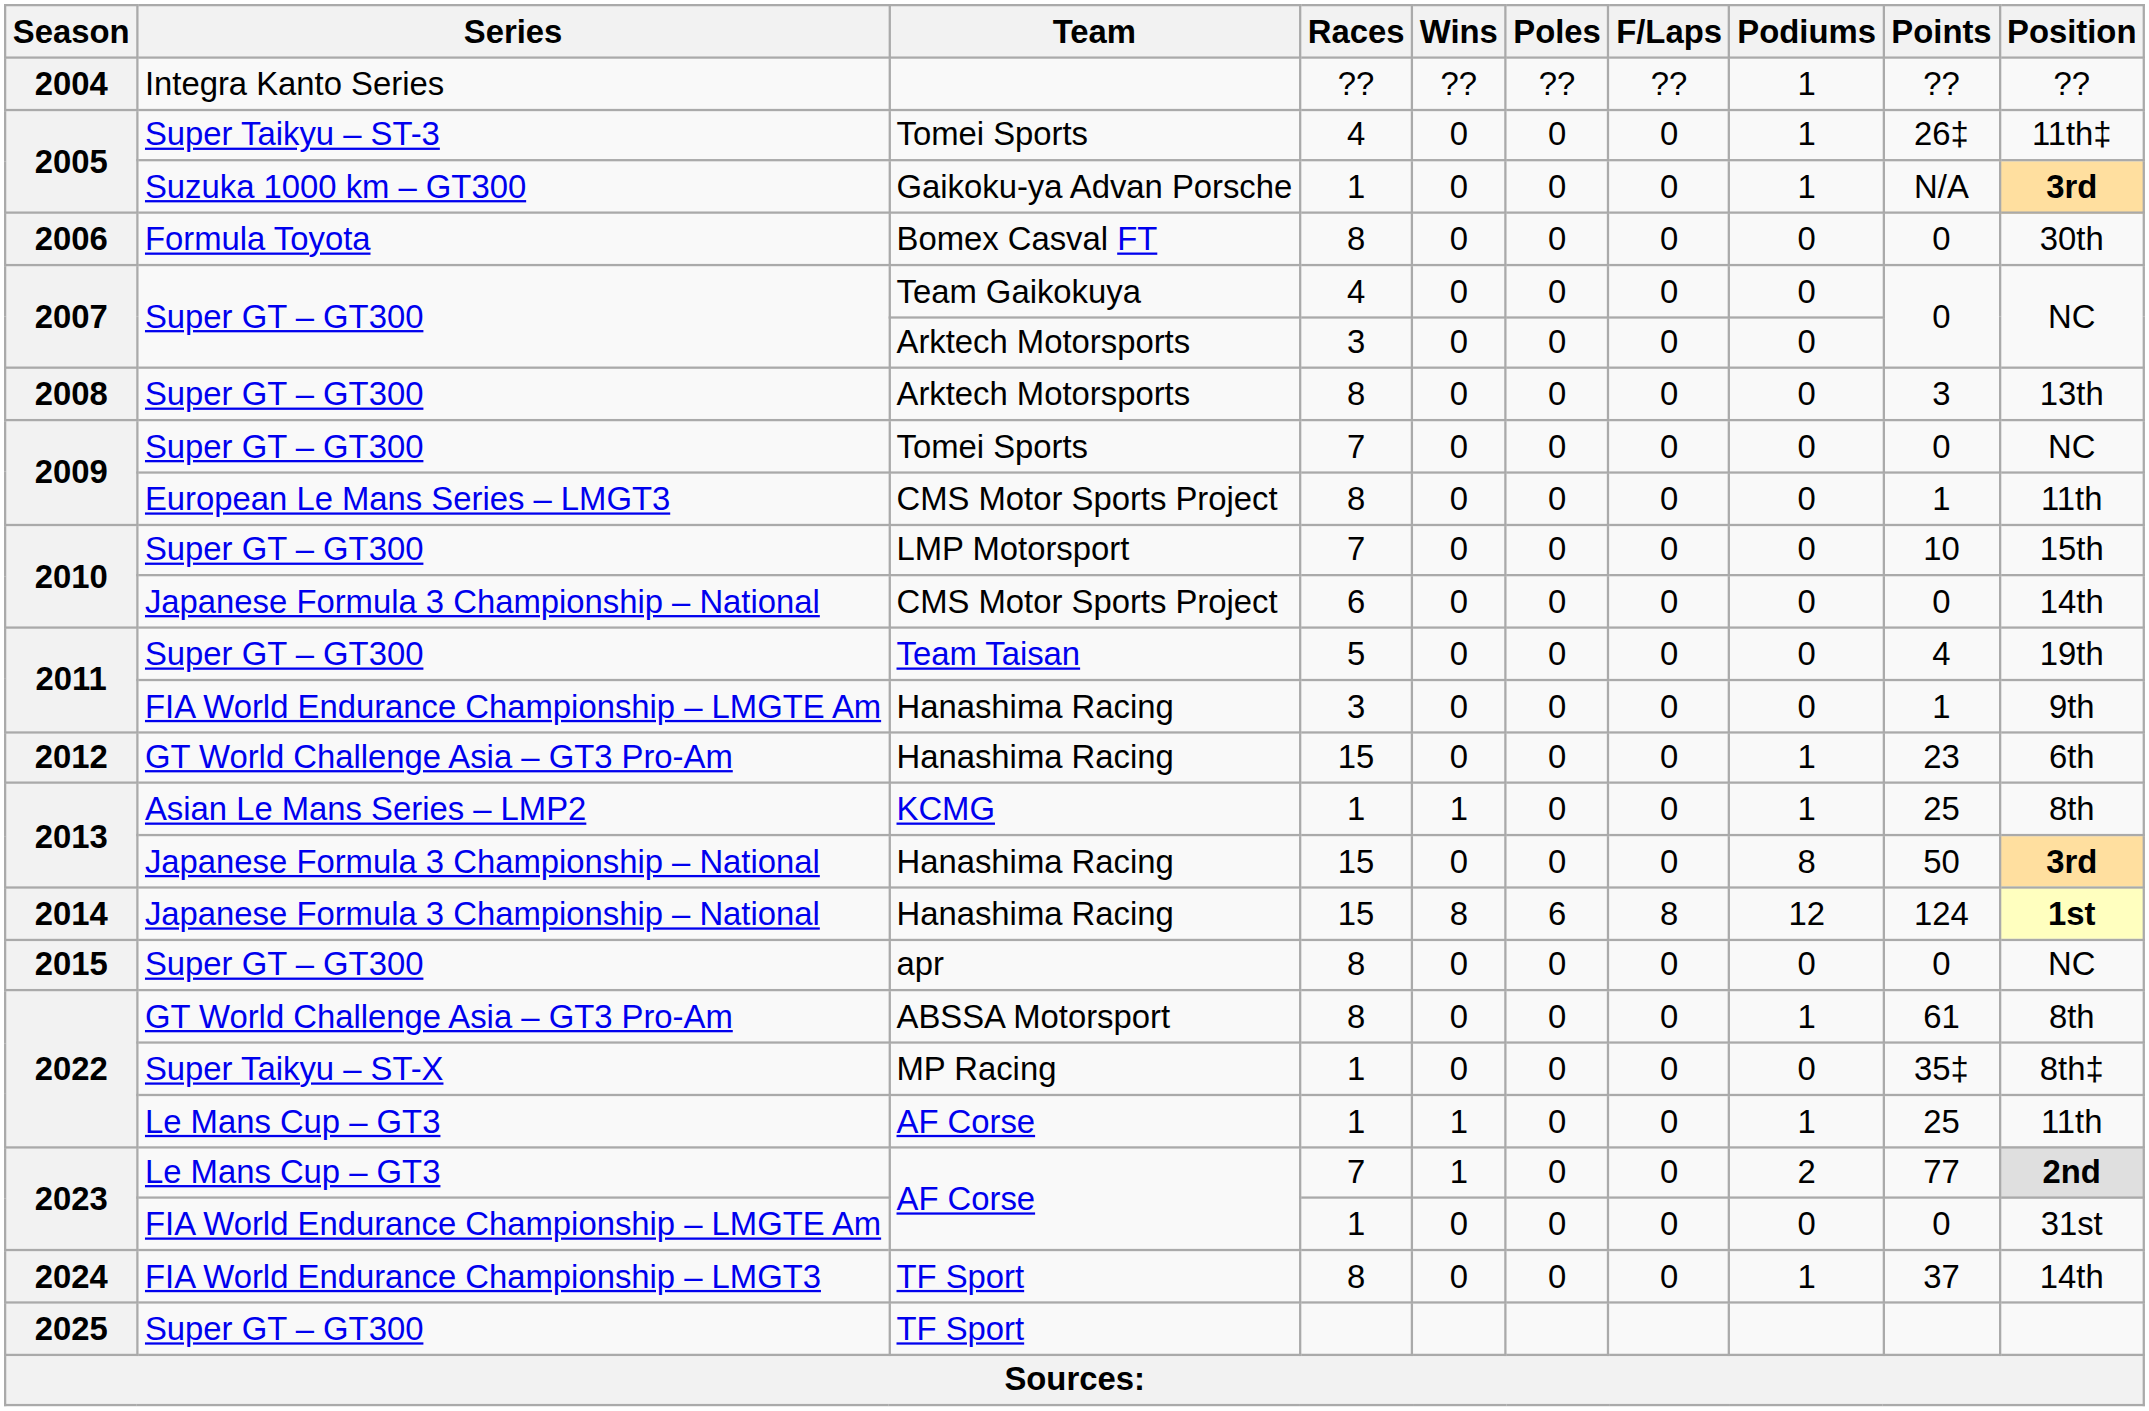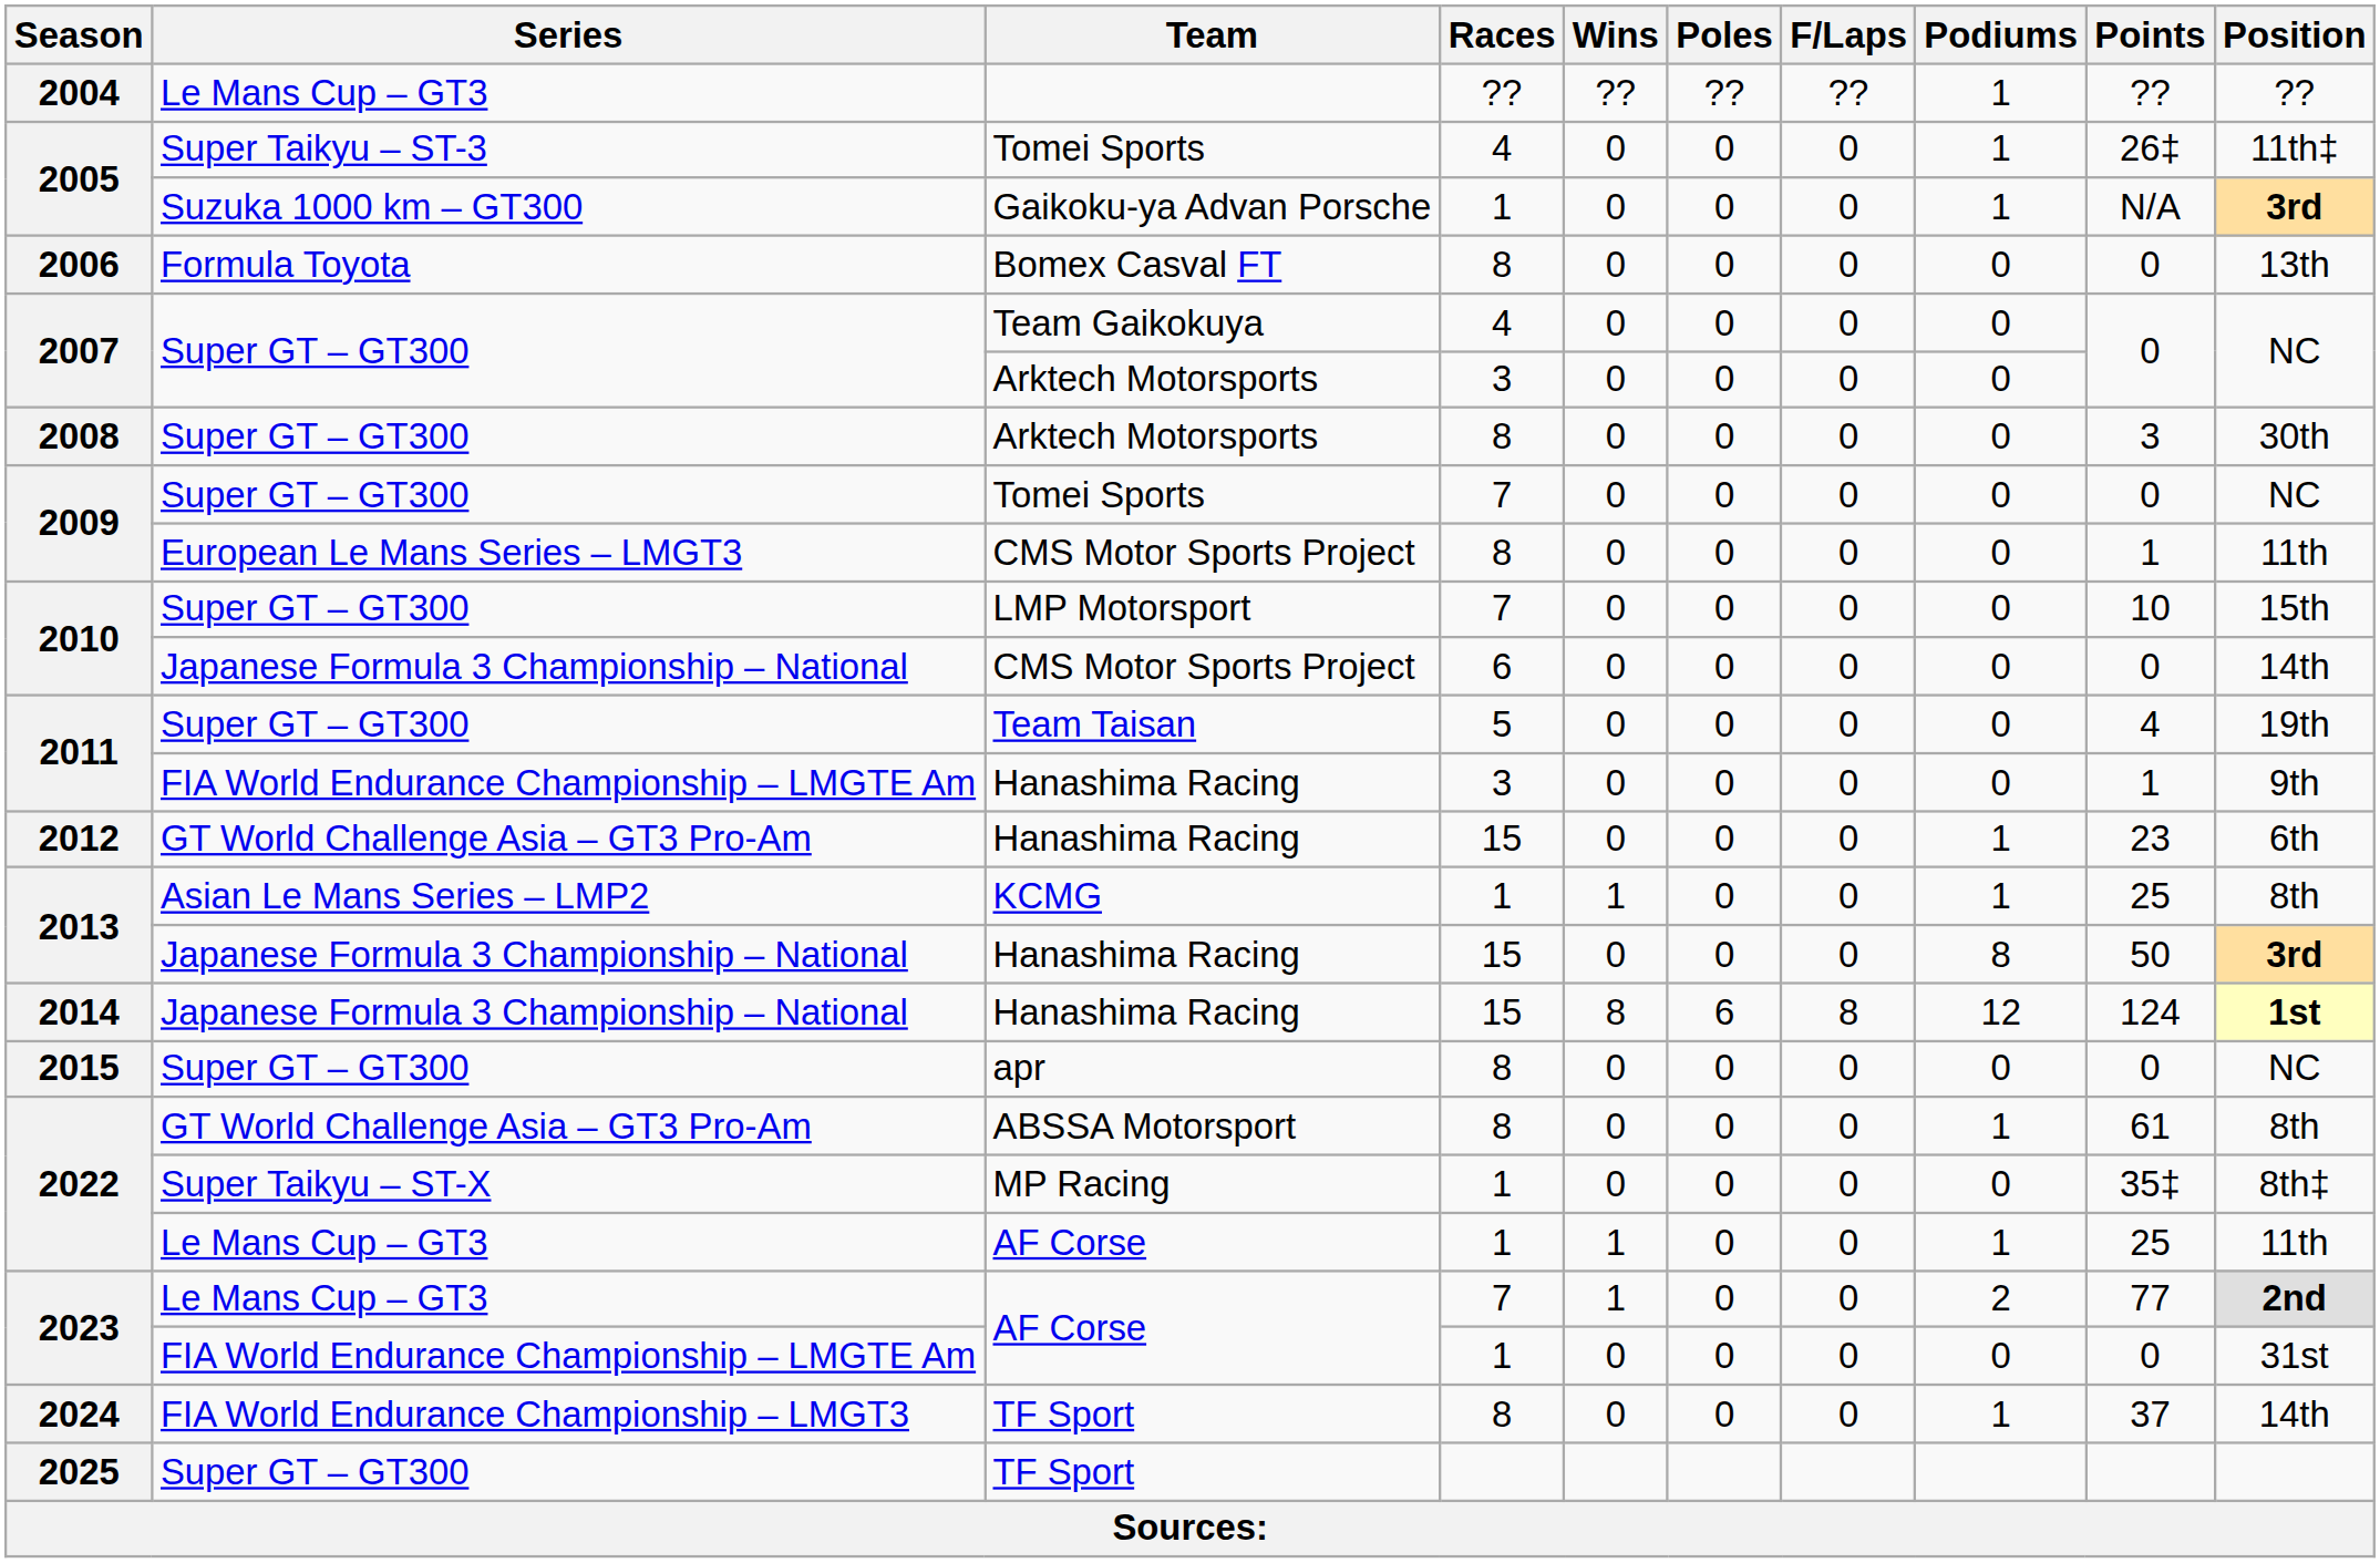2004 | Series: Integra Kanto Series -> Le Mans Cup – GT3
2006 | Position: 30th -> 13th
2008 | Position: 13th -> 30th
